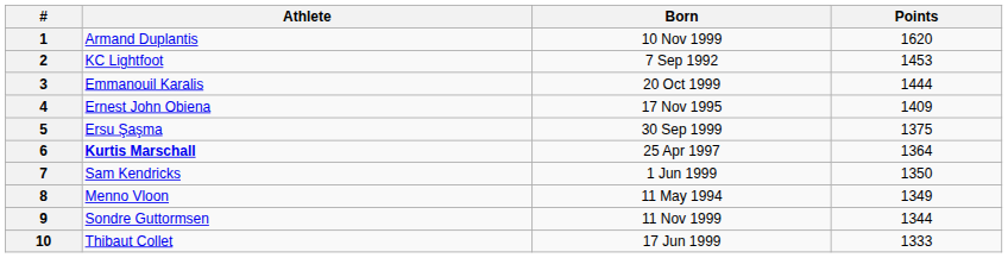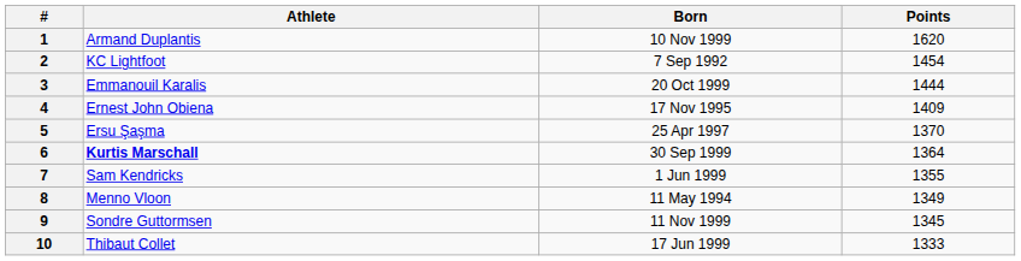2 | Points: 1453 -> 1454
5 | Born: 30 Sep 1999 -> 25 Apr 1997
5 | Points: 1375 -> 1370
6 | Born: 25 Apr 1997 -> 30 Sep 1999
7 | Points: 1350 -> 1355
9 | Points: 1344 -> 1345
